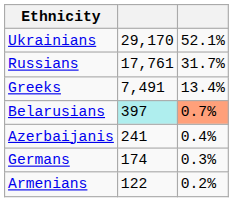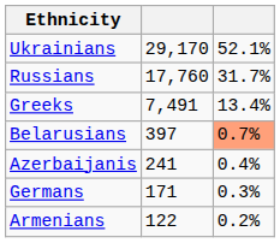Russians | column 2: 17,761 -> 17,760
Belarusians | column 2: paleturquoise background -> no background
Germans | column 2: 174 -> 171
